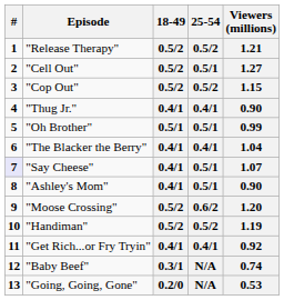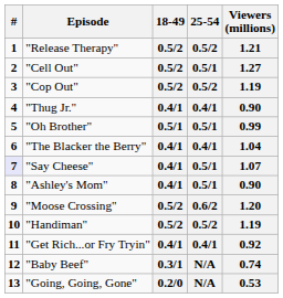"Cop Out" | Viewers (millions): 1.15 -> 1.19
